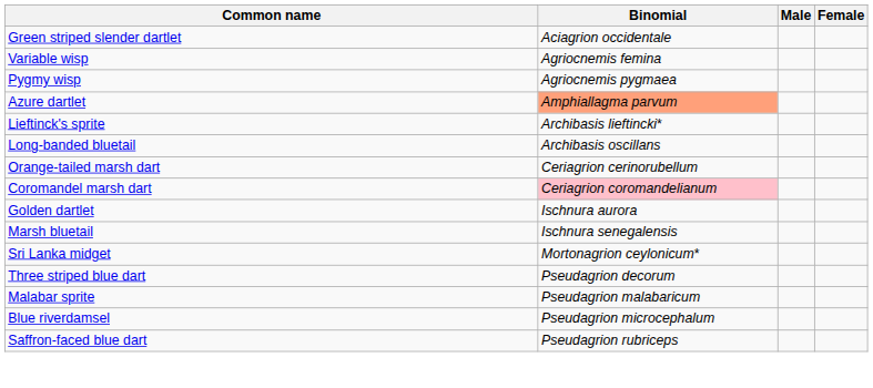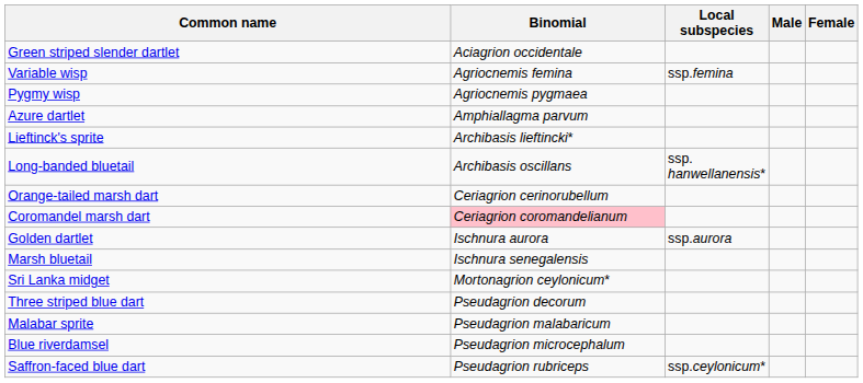+ column: Local subspecies | ssp.femina | ssp. hanwellanensis* | ssp.aurora | ssp.ceylonicum*
Azure dartlet | Binomial: lightsalmon background -> no background
